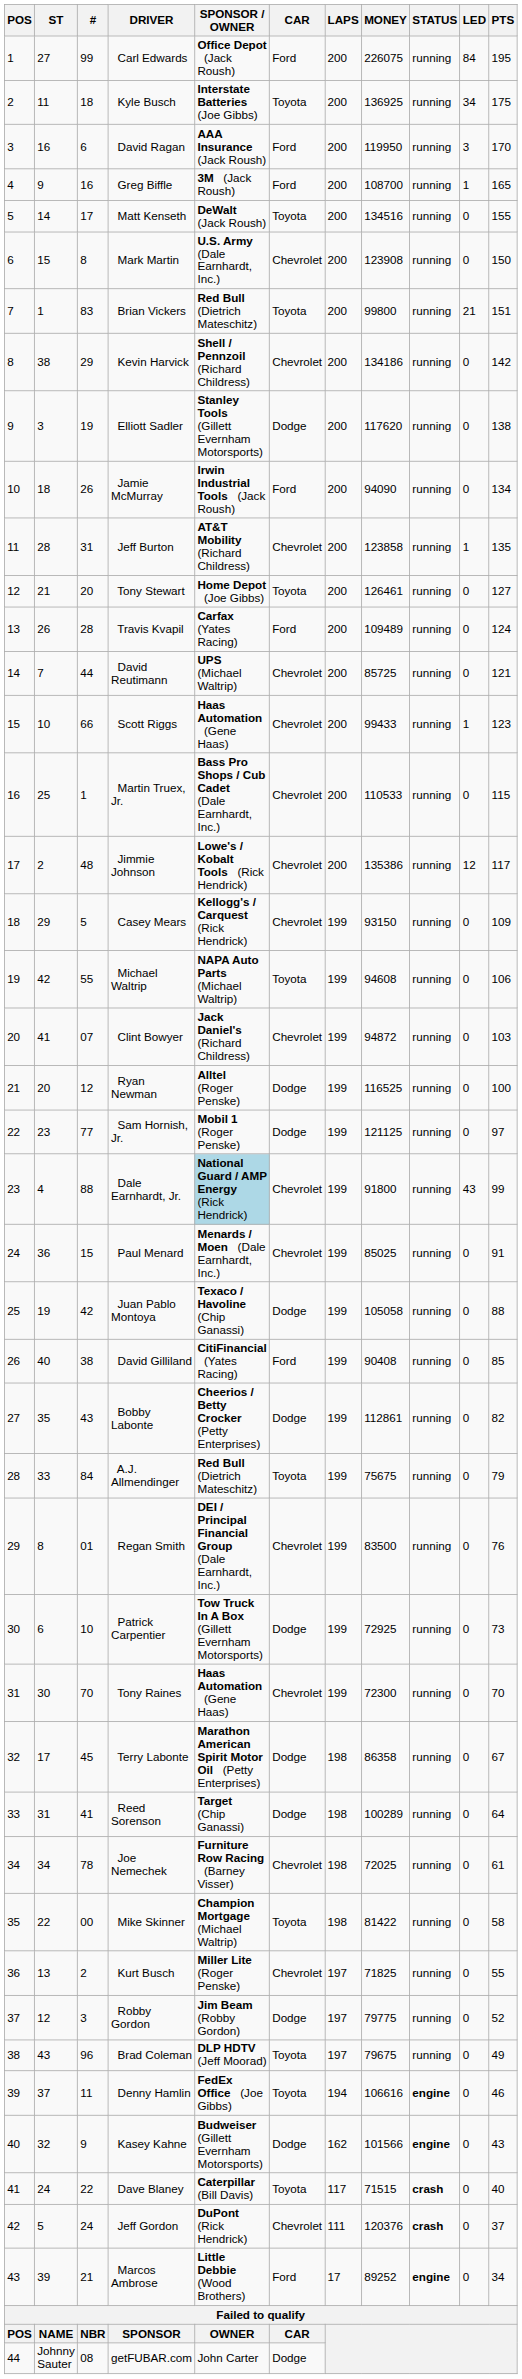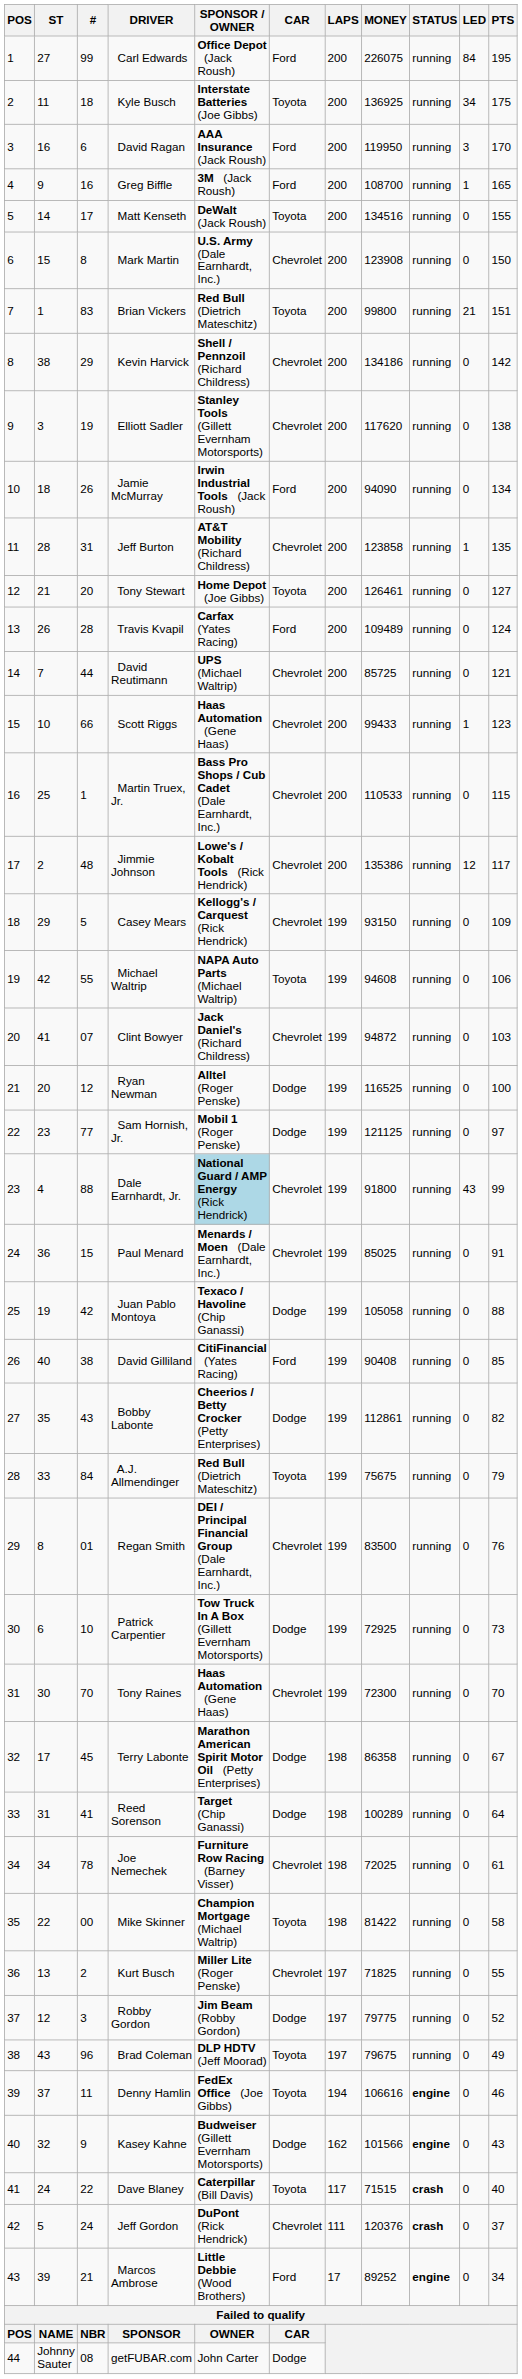Elliott Sadler | CAR: Dodge -> Chevrolet
